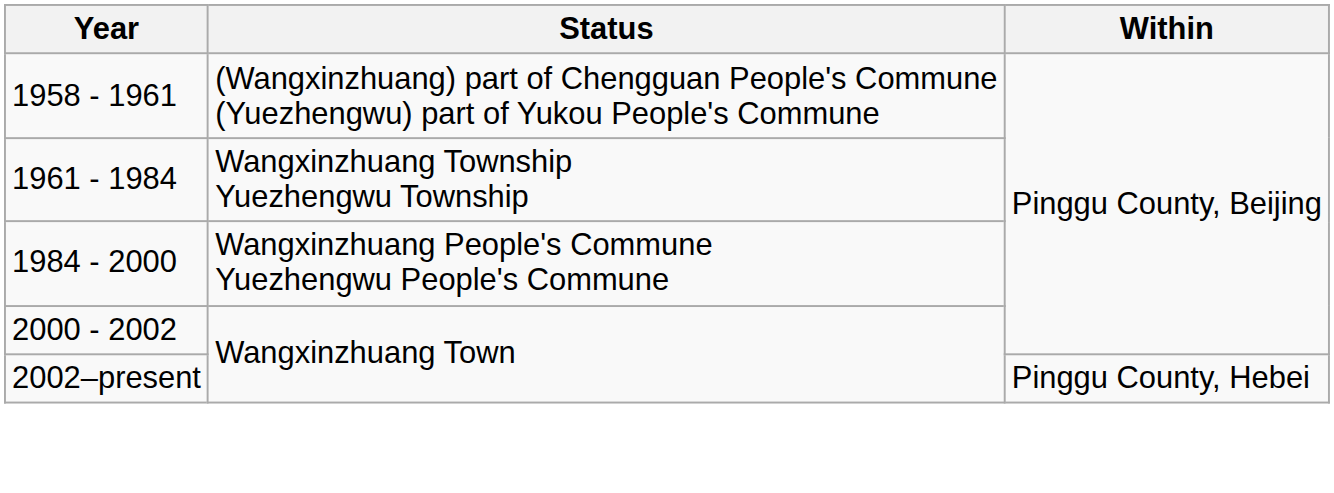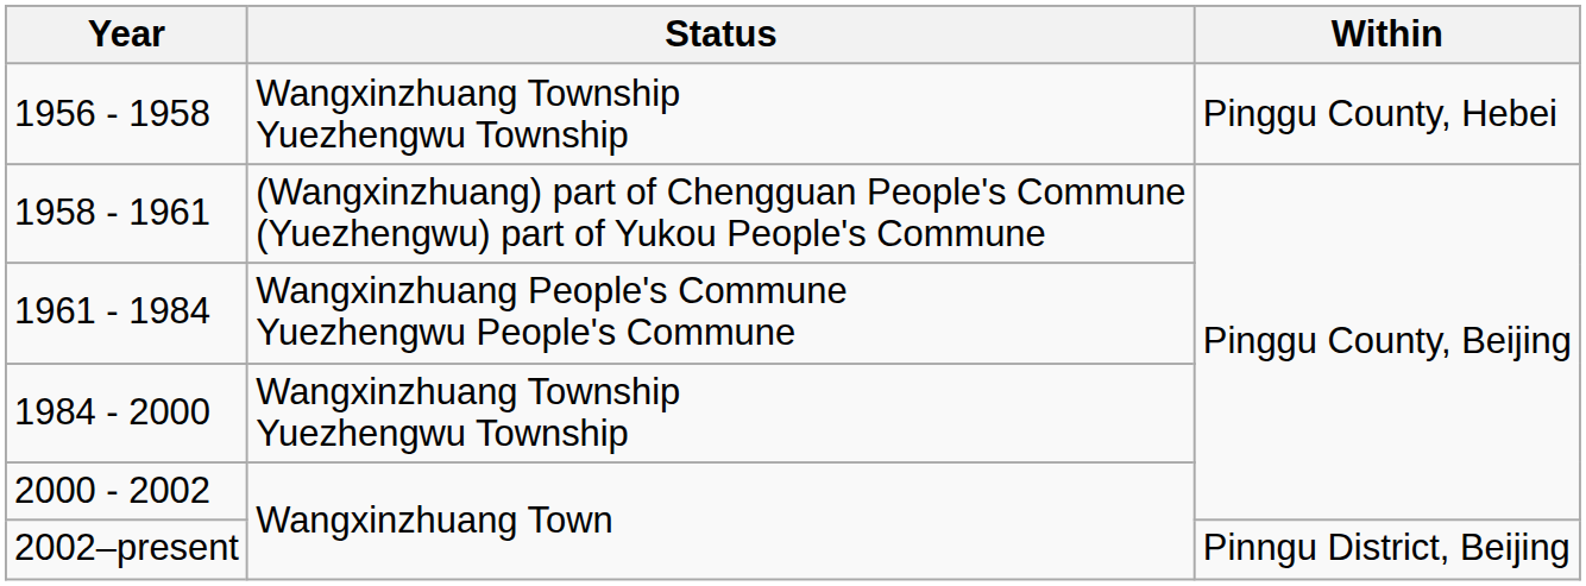+ row: 1956 - 1958 | Wangxinzhuang Township Yuezhengwu Township | Pinggu County, Hebei
1961 - 1984 | Status: Wangxinzhuang Township Yuezhengwu Township -> Wangxinzhuang People's Commune Yuezhengwu People's Commune
1984 - 2000 | Status: Wangxinzhuang People's Commune Yuezhengwu People's Commune -> Wangxinzhuang Township Yuezhengwu Township
2002–present | Within: Pinggu County, Hebei -> Pinngu District, Beijing
